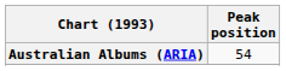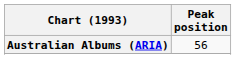Australian Albums (ARIA) | Peak position: 54 -> 56
